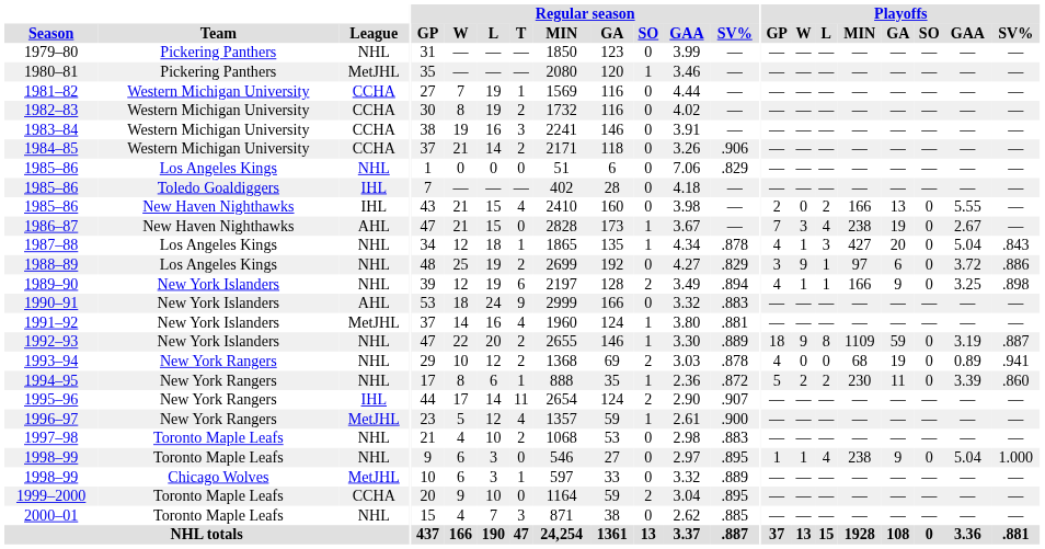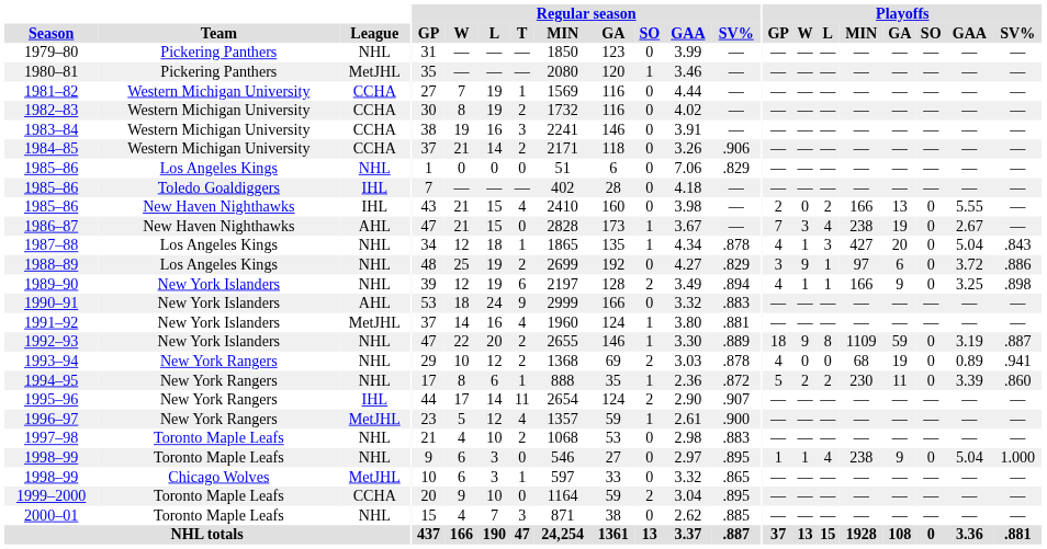1998–99 / Chicago Wolves | Regular season / SV%: .889 -> .865
